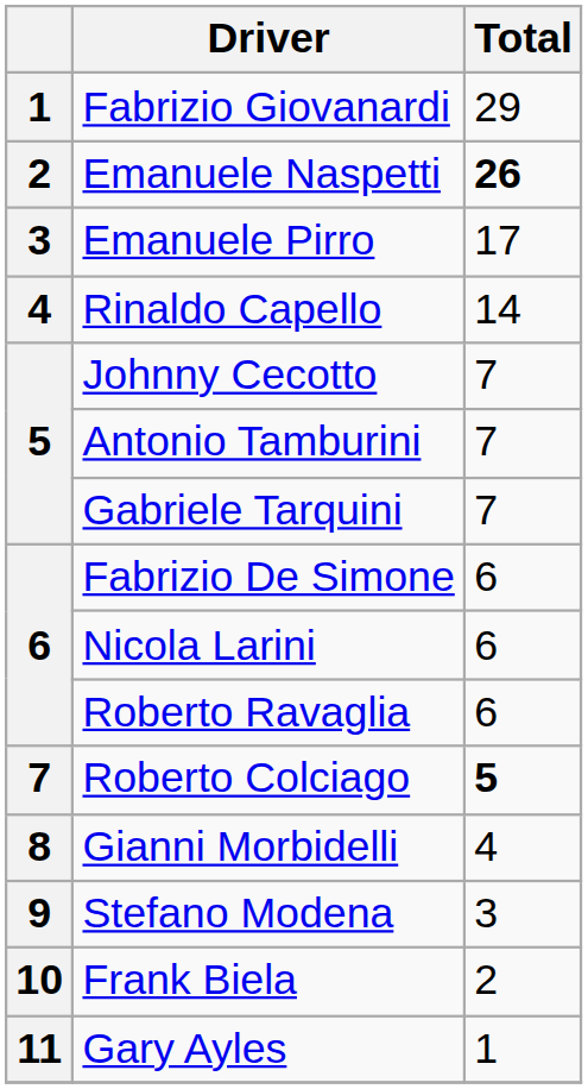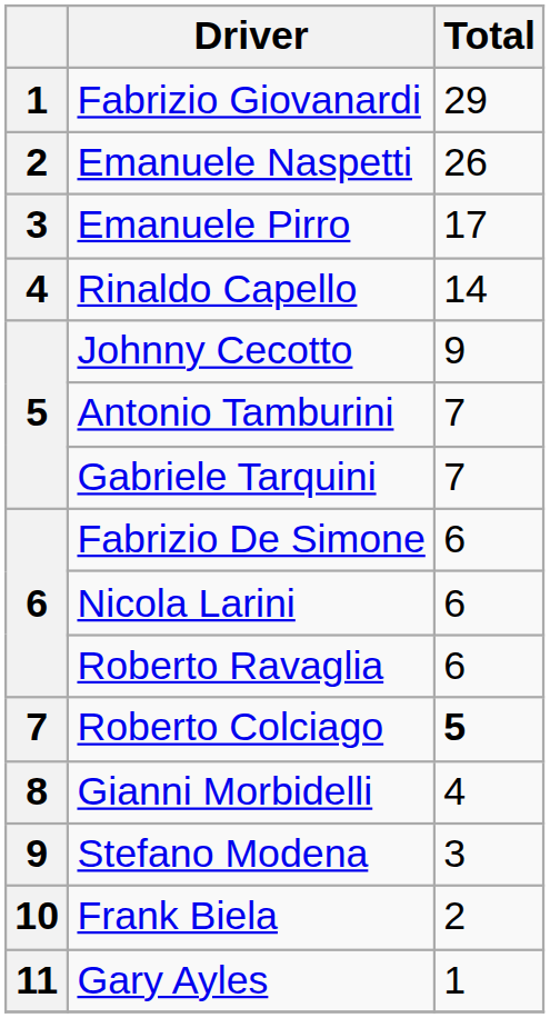Emanuele Naspetti | Total: bold -> normal
Johnny Cecotto | Total: 7 -> 9
